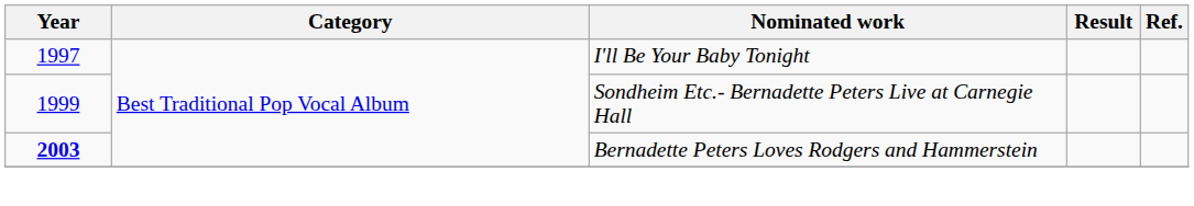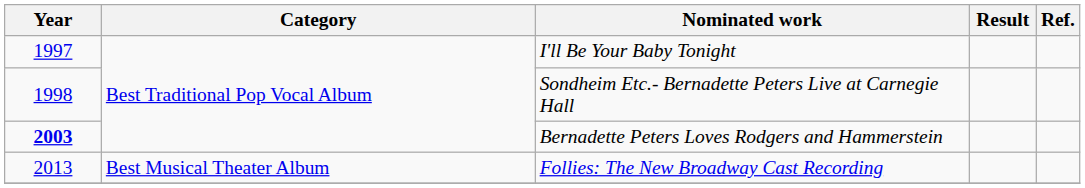Sondheim Etc.- Bernadette Peters Live at Carnegie Hall | Year: 1999 -> 1998
+ row: 2013 | Best Musical Theater Album | Follies: The New Broadway Cast Recording
